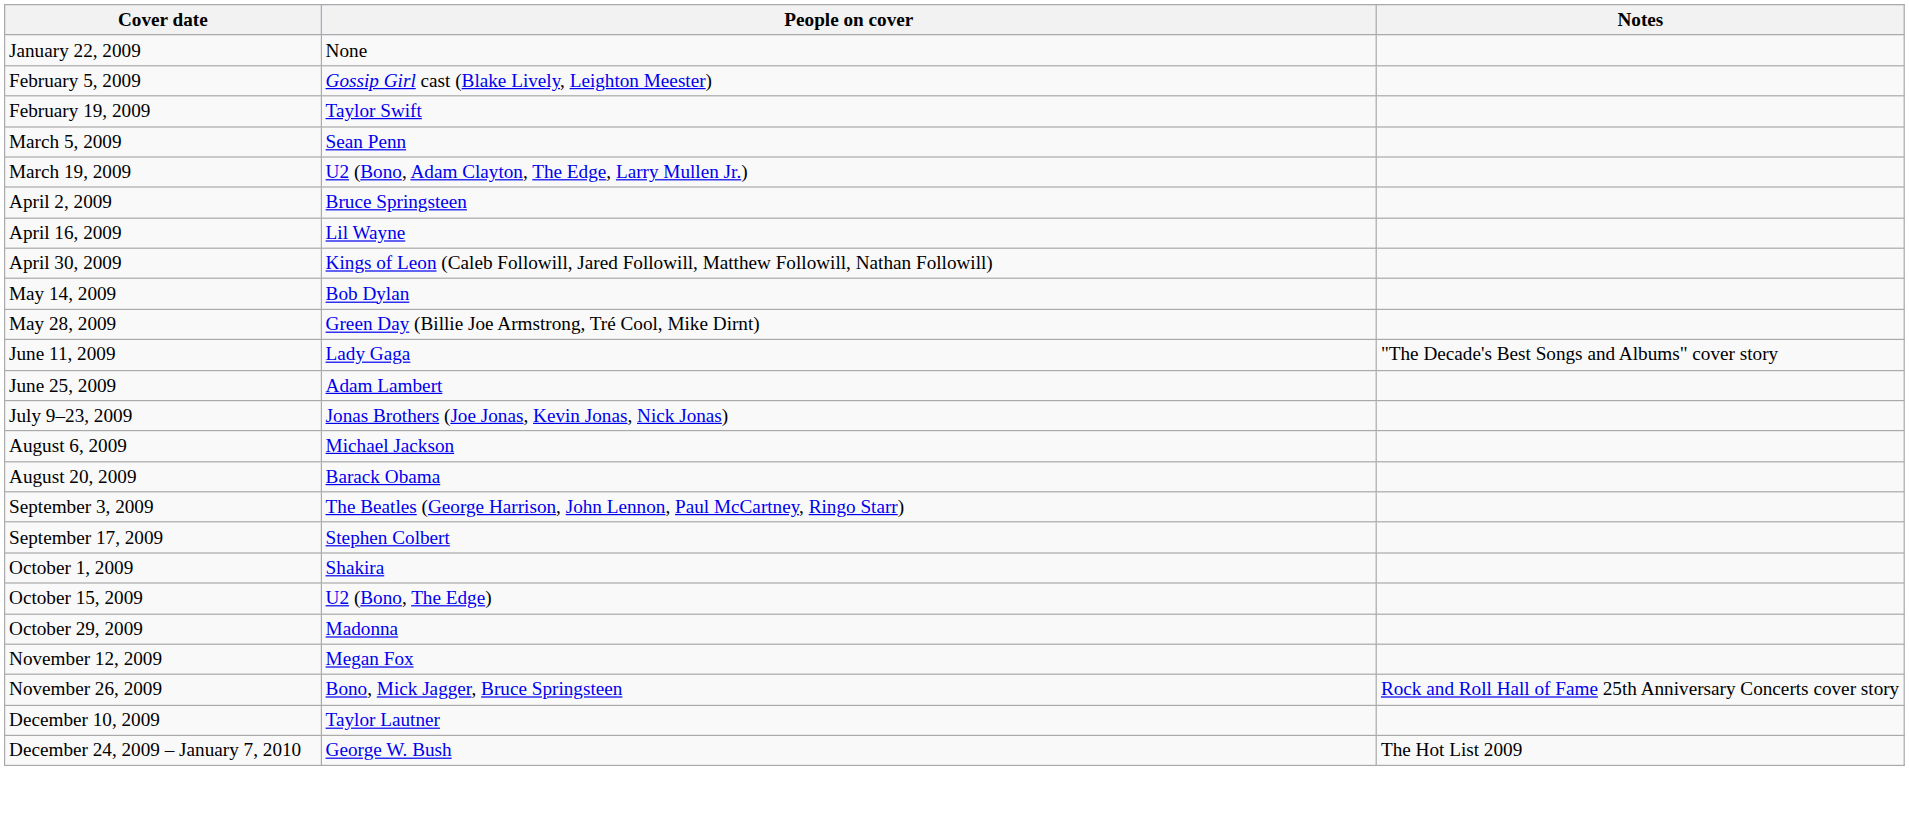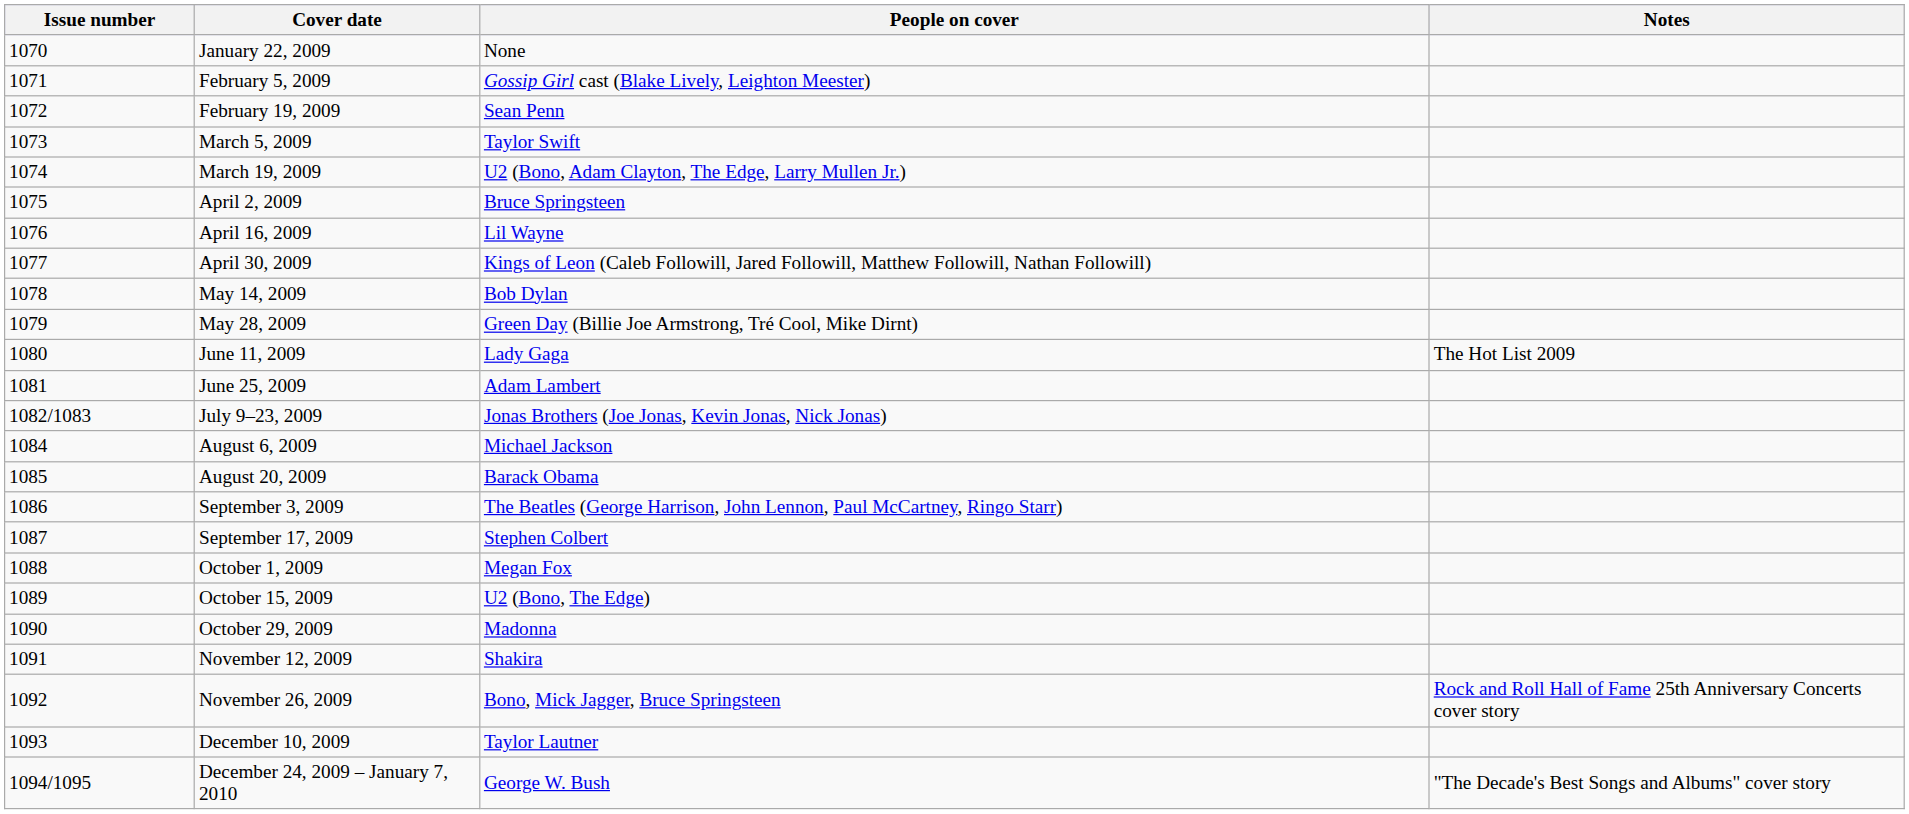+ column: Issue number | 1070 | 1071 | 1072 | 1073 | 1074 | 1075 | 1076 | 1077 | 1078 | 1079 | 1080 | 1081 | 1082/1083 | 1084 | 1085 | 1086 | 1087 | 1088 | 1089 | 1090 | 1091 | 1092 | 1093 | 1094/1095
February 19, 2009 | People on cover: Taylor Swift -> Sean Penn
March 5, 2009 | People on cover: Sean Penn -> Taylor Swift
June 11, 2009 | Notes: "The Decade's Best Songs and Albums" cover story -> The Hot List 2009
October 1, 2009 | People on cover: Shakira -> Megan Fox
November 12, 2009 | People on cover: Megan Fox -> Shakira
December 24, 2009 – January 7, 2010 | Notes: The Hot List 2009 -> "The Decade's Best Songs and Albums" cover story
